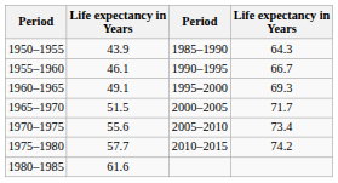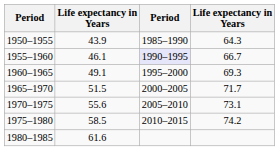1955–1960 | column 3: no background -> lavender background
1970–1975 | column 4: 73.4 -> 73.1
1975–1980 | column 2: 57.7 -> 58.5
